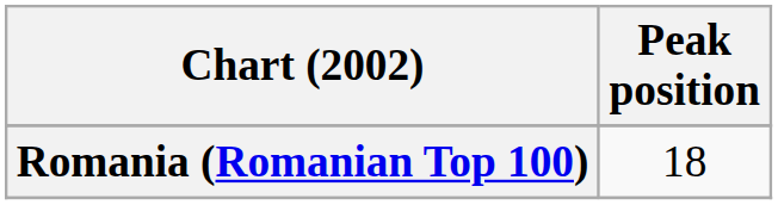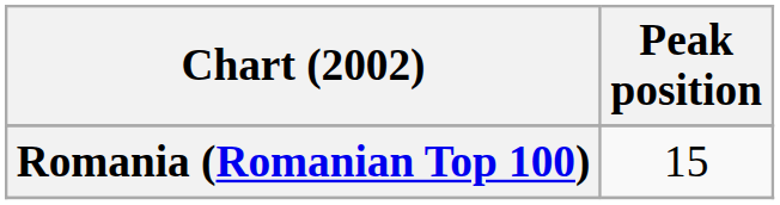Romania (Romanian Top 100) | Peak position: 18 -> 15
